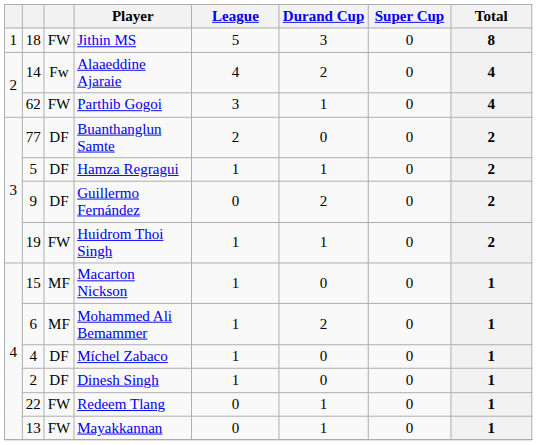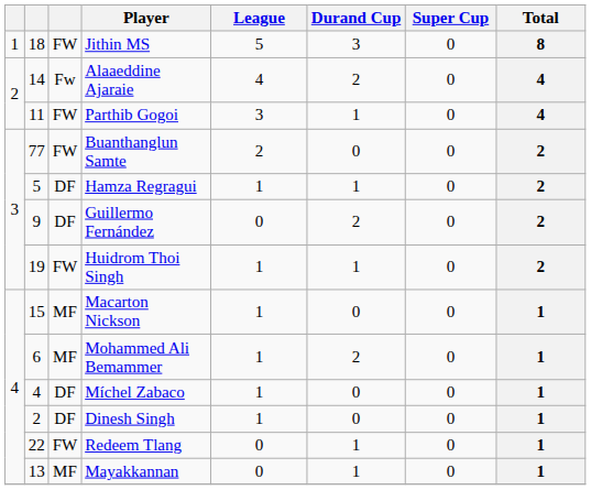Parthib Gogoi | column 2: 62 -> 11
Buanthanglun Samte | column 3: DF -> FW
Mayakkannan | column 3: FW -> MF
